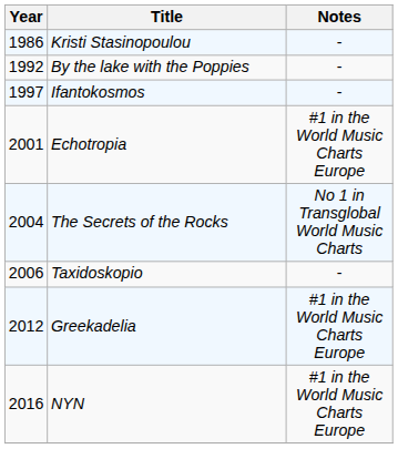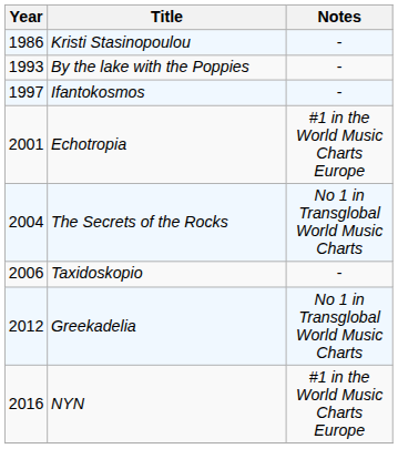By the lake with the Poppies | Year: 1992 -> 1993
Greekadelia | Notes: #1 in the World Music Charts Europe -> No 1 in Transglobal World Music Charts
